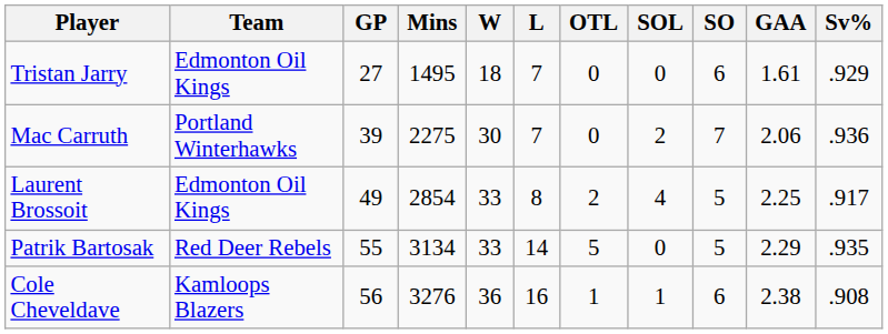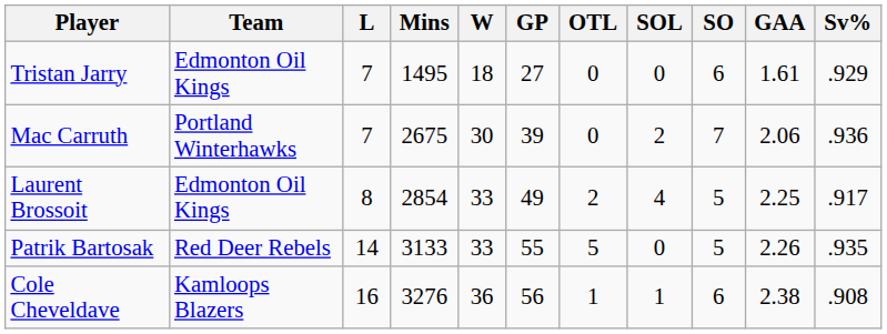columns swapped: GP <-> L
Mac Carruth | Mins: 2275 -> 2675
Patrik Bartosak | Mins: 3134 -> 3133
Patrik Bartosak | GAA: 2.29 -> 2.26
